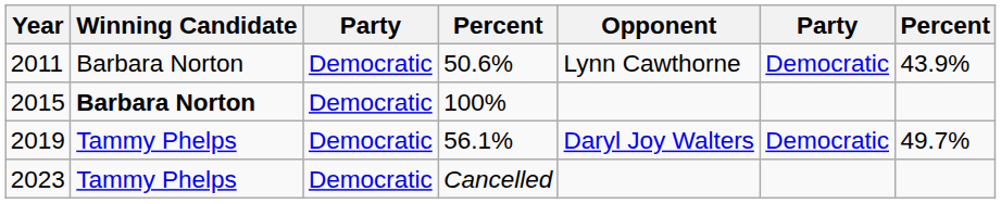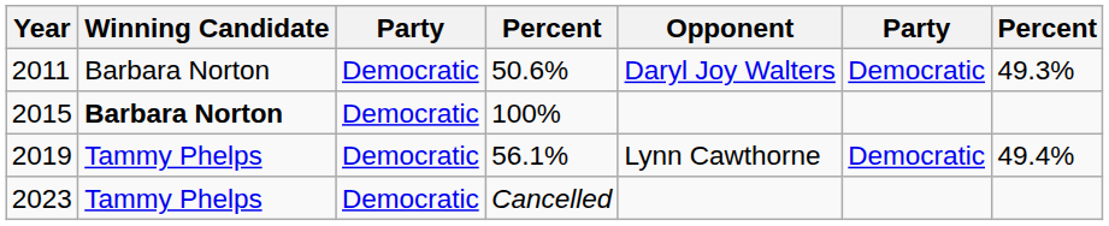2011 | Opponent: Lynn Cawthorne -> Daryl Joy Walters
2011 | column 7: 43.9% -> 49.3%
2019 | Opponent: Daryl Joy Walters -> Lynn Cawthorne
2019 | column 7: 49.7% -> 49.4%
